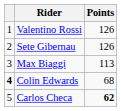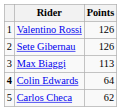Colin Edwards | Points: 68 -> 64
Carlos Checa | Points: bold -> normal
